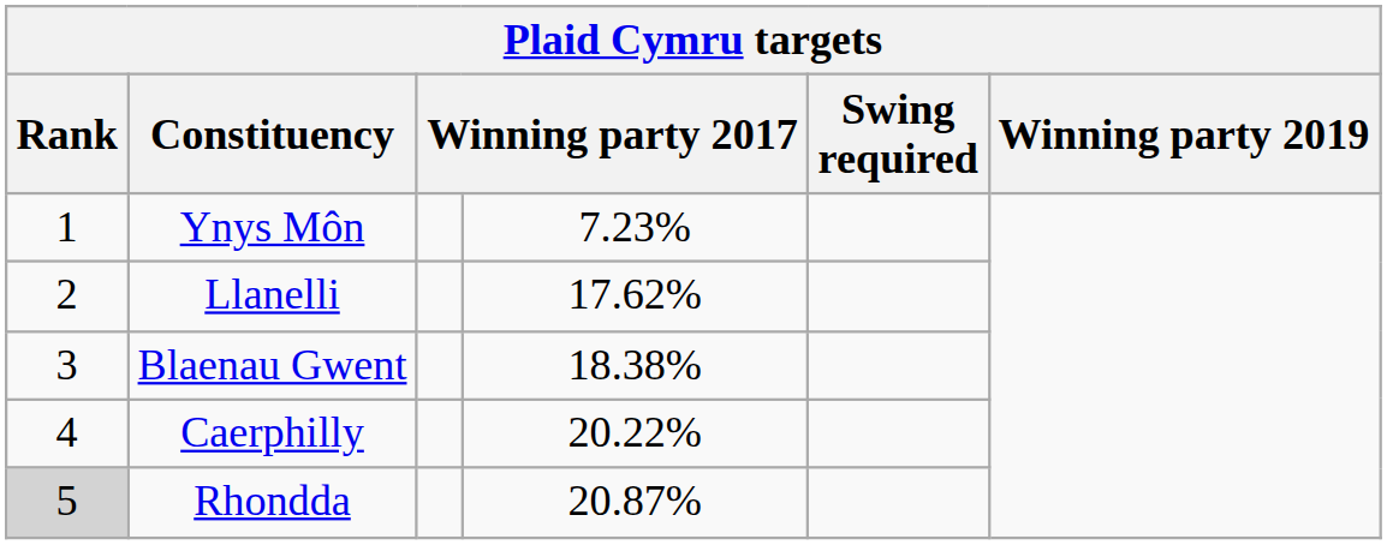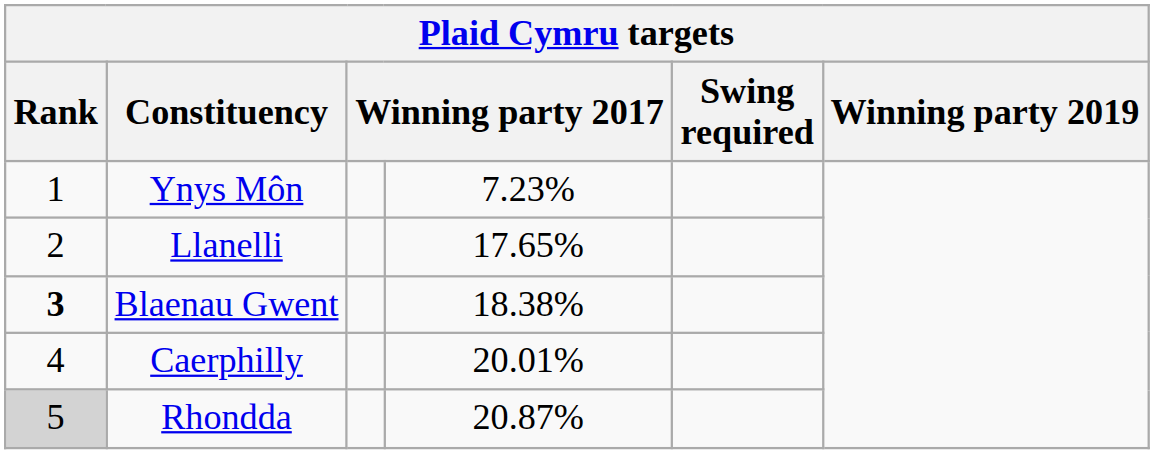Llanelli | column 4: 17.62% -> 17.65%
Blaenau Gwent | Rank: normal -> bold
Caerphilly | column 4: 20.22% -> 20.01%
